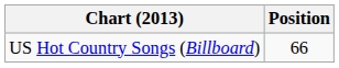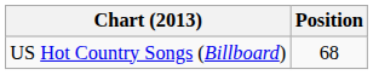US Hot Country Songs (Billboard) | Position: 66 -> 68
